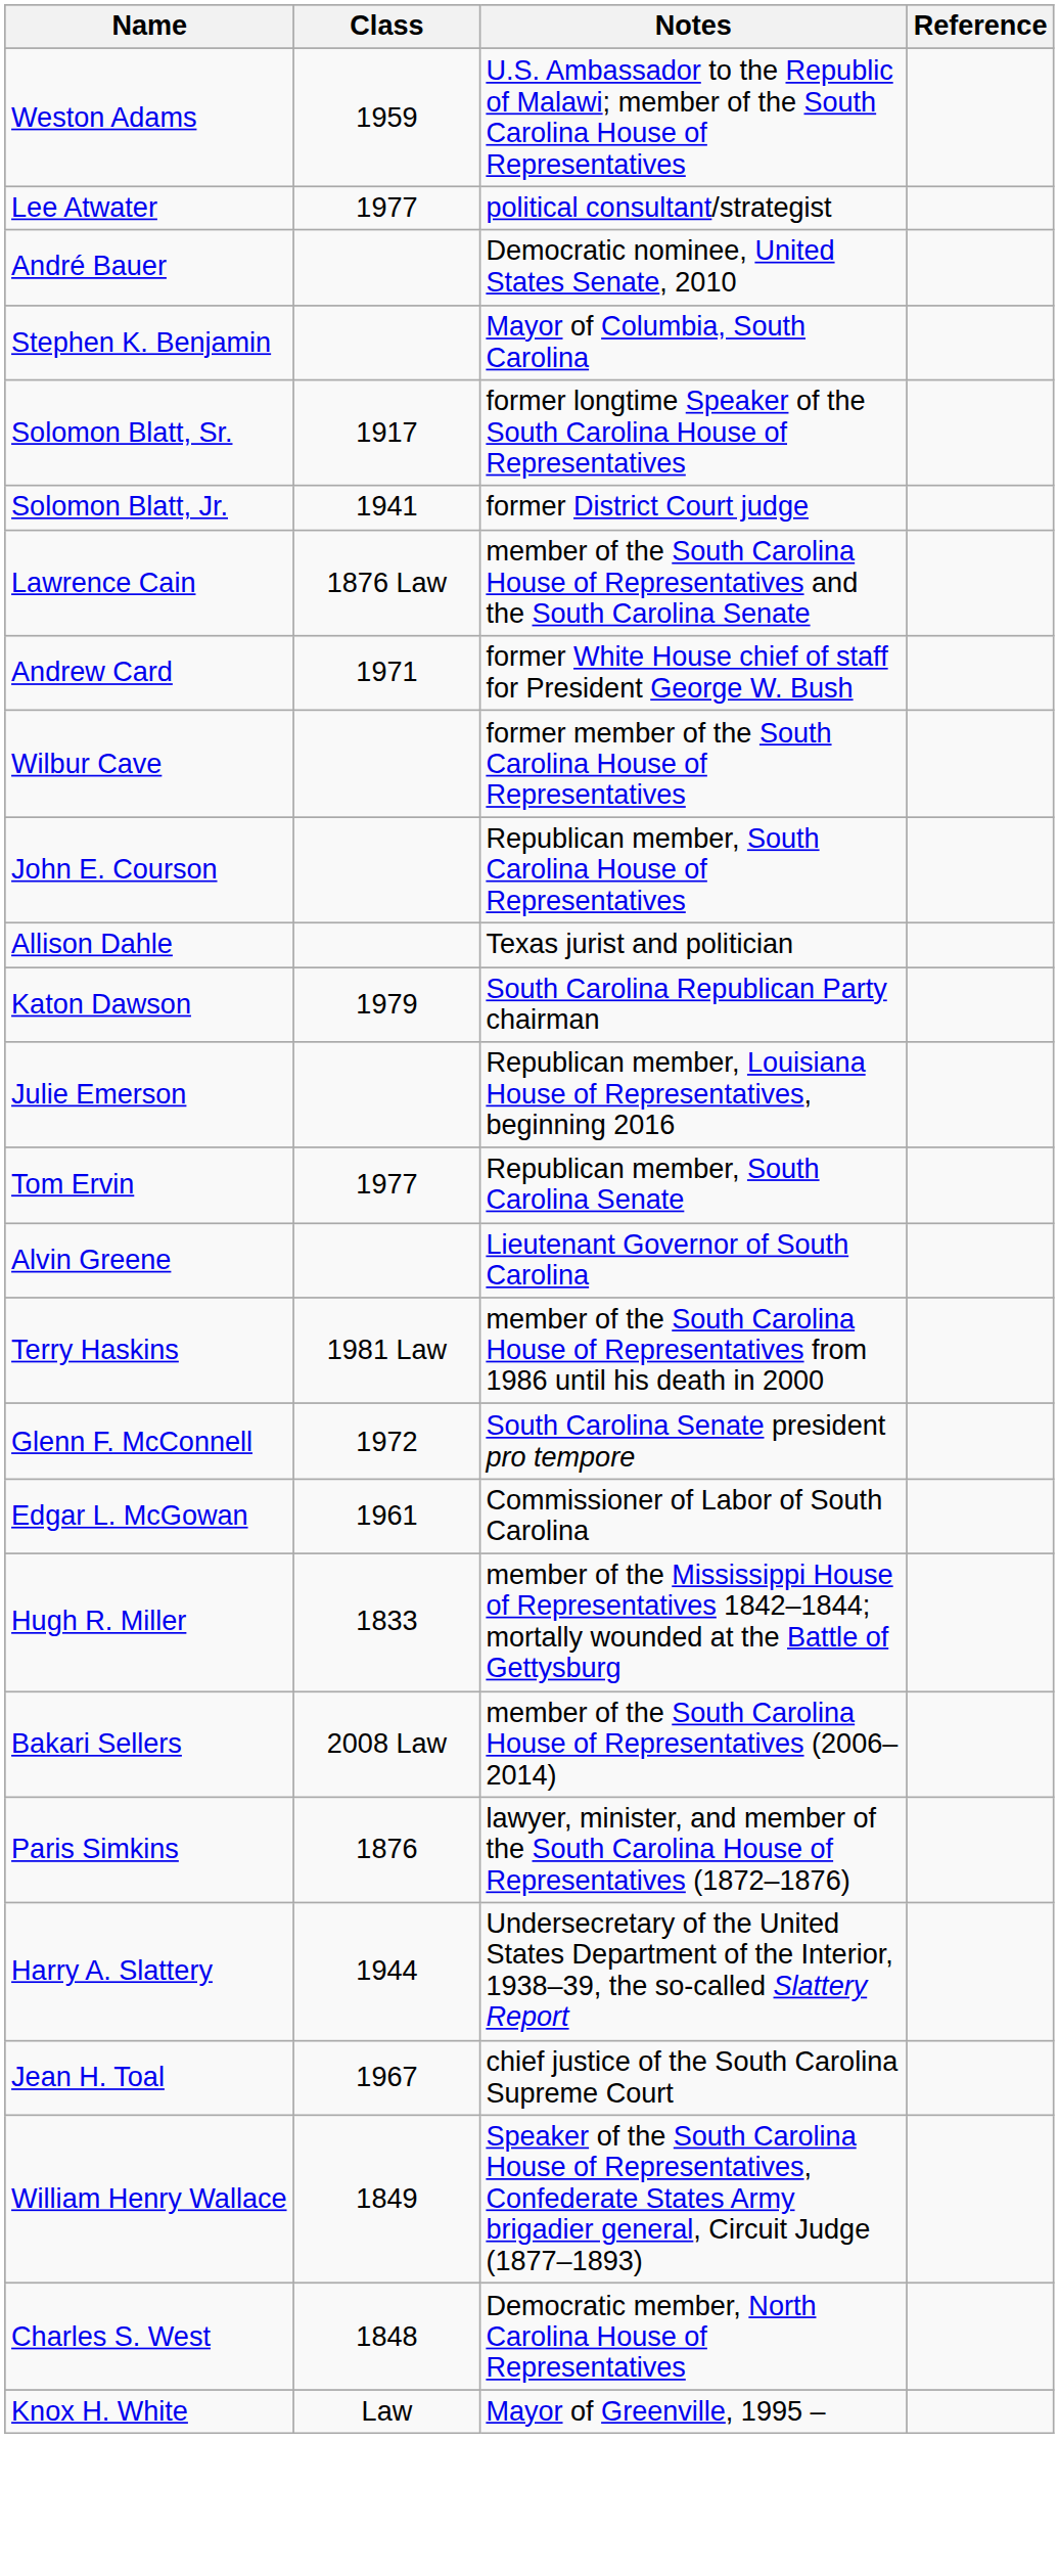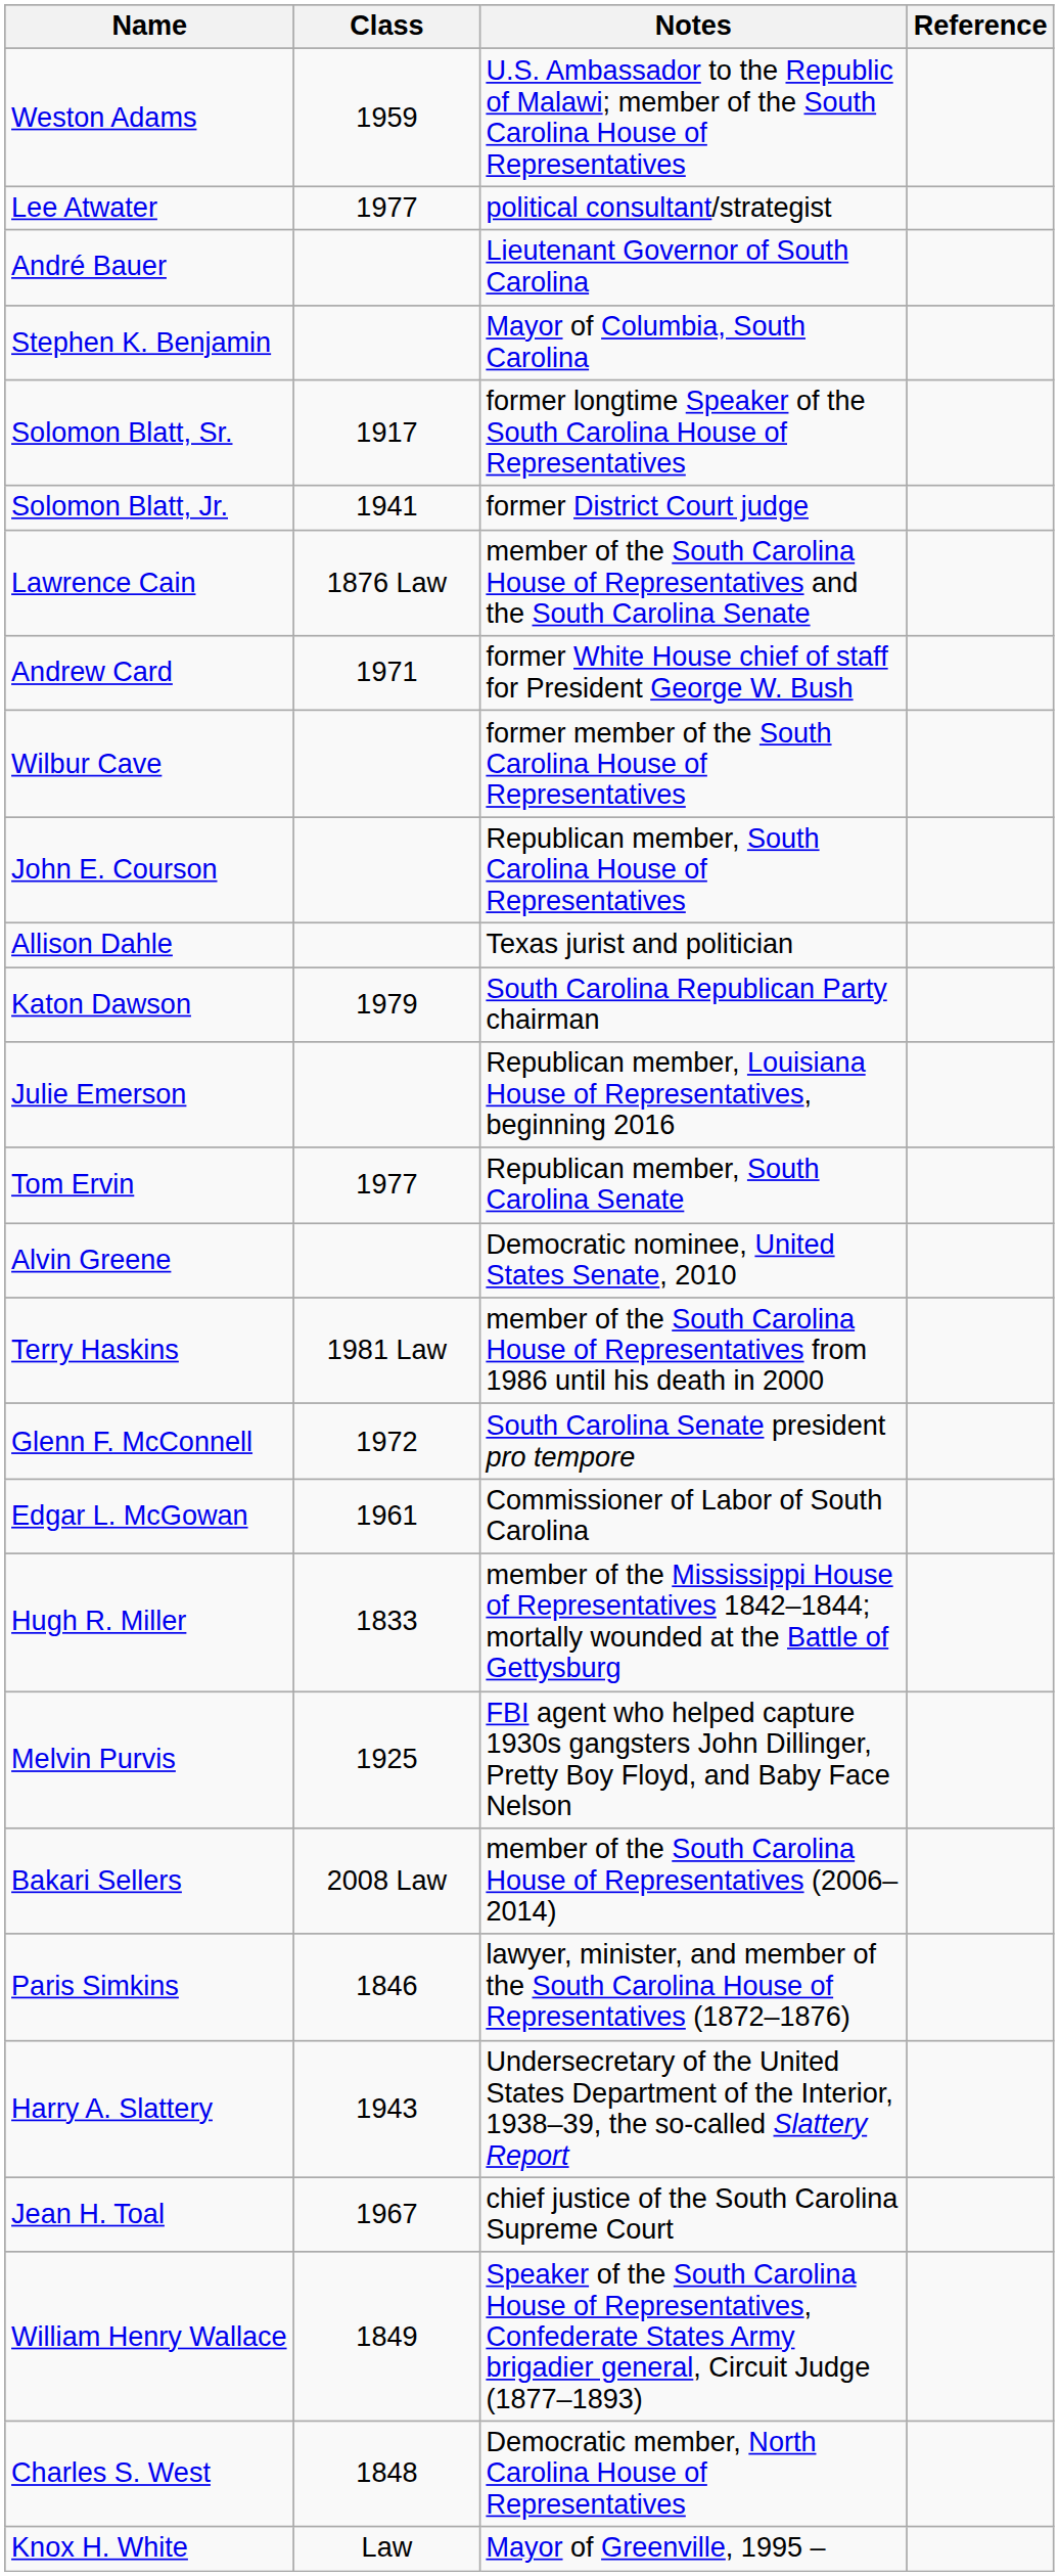André Bauer | Notes: Democratic nominee, United States Senate, 2010 -> Lieutenant Governor of South Carolina
Alvin Greene | Notes: Lieutenant Governor of South Carolina -> Democratic nominee, United States Senate, 2010
+ row: Melvin Purvis | 1925 | FBI agent who helped capture 1930s gangsters John Dillinger, Pretty Boy Floyd, and Baby Face Nelson
Paris Simkins | Class: 1876 -> 1846
Harry A. Slattery | Class: 1944 -> 1943
